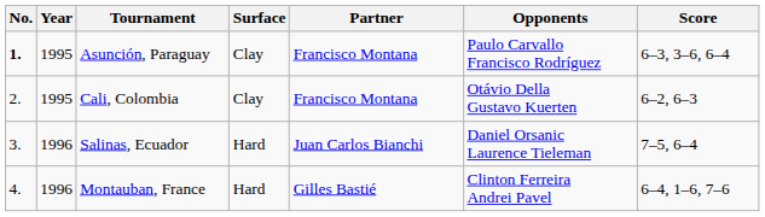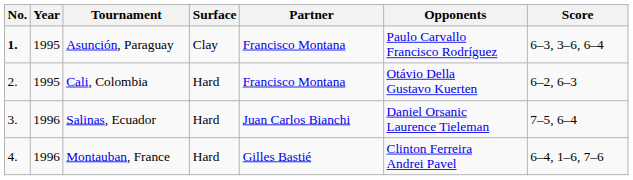Cali, Colombia | Surface: Clay -> Hard
